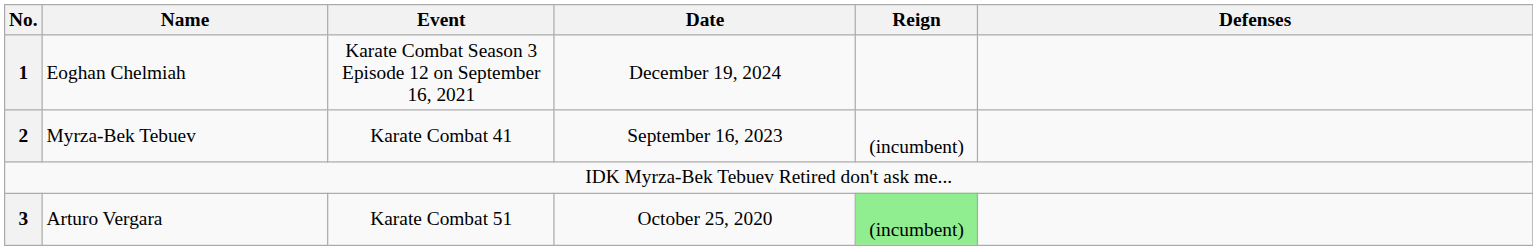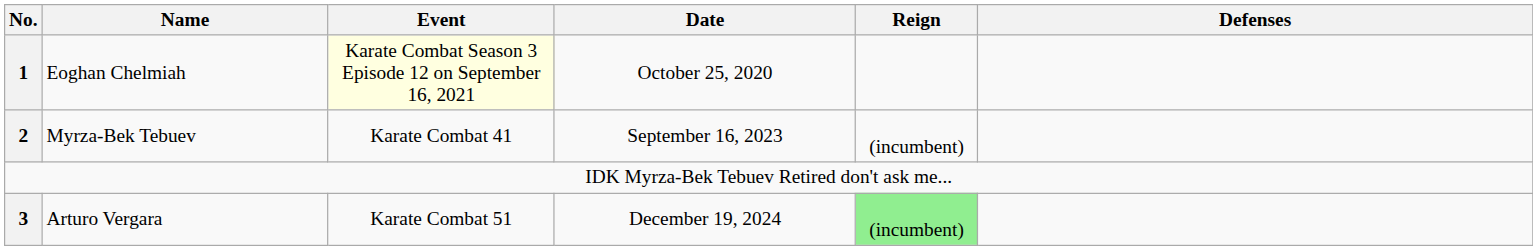Eoghan Chelmiah | Event: no background -> lightyellow background
Eoghan Chelmiah | Date: December 19, 2024 -> October 25, 2020
Arturo Vergara | Date: October 25, 2020 -> December 19, 2024
